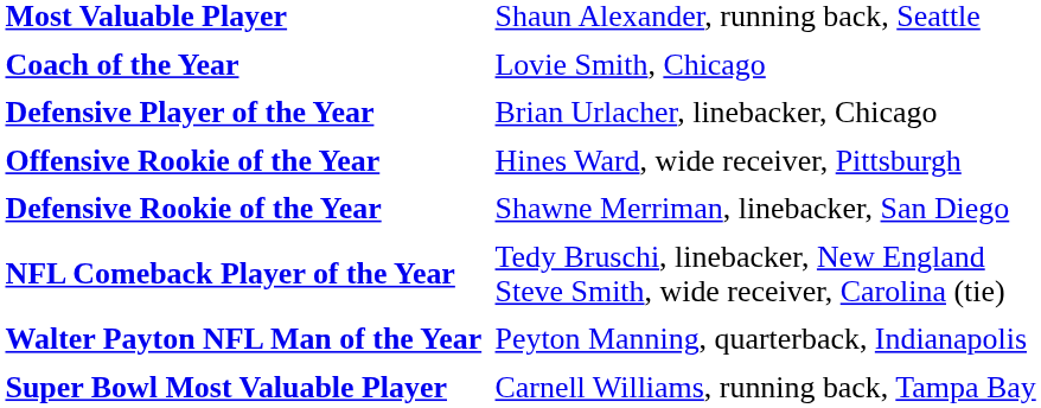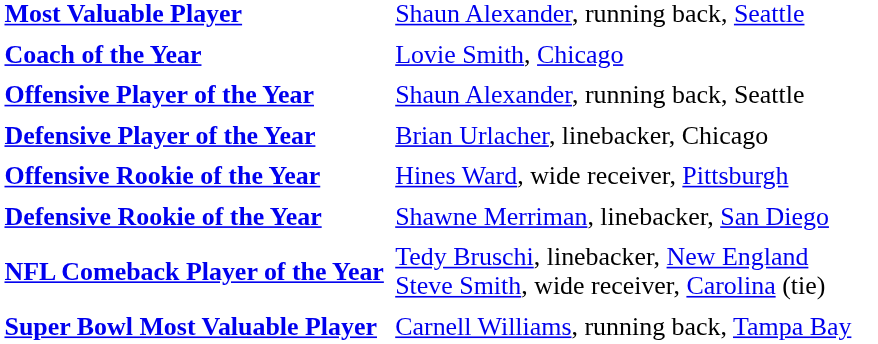+ row: Offensive Player of the Year | Shaun Alexander, running back, Seattle
- row: Walter Payton NFL Man of the Year | Peyton Manning, quarterback, Indianapolis
